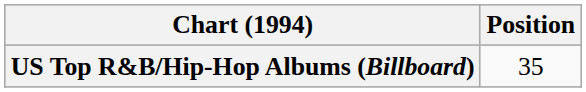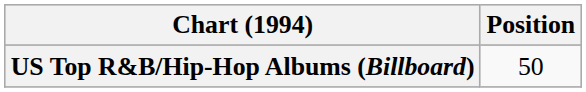US Top R&B/Hip-Hop Albums (Billboard) | Position: 35 -> 50
